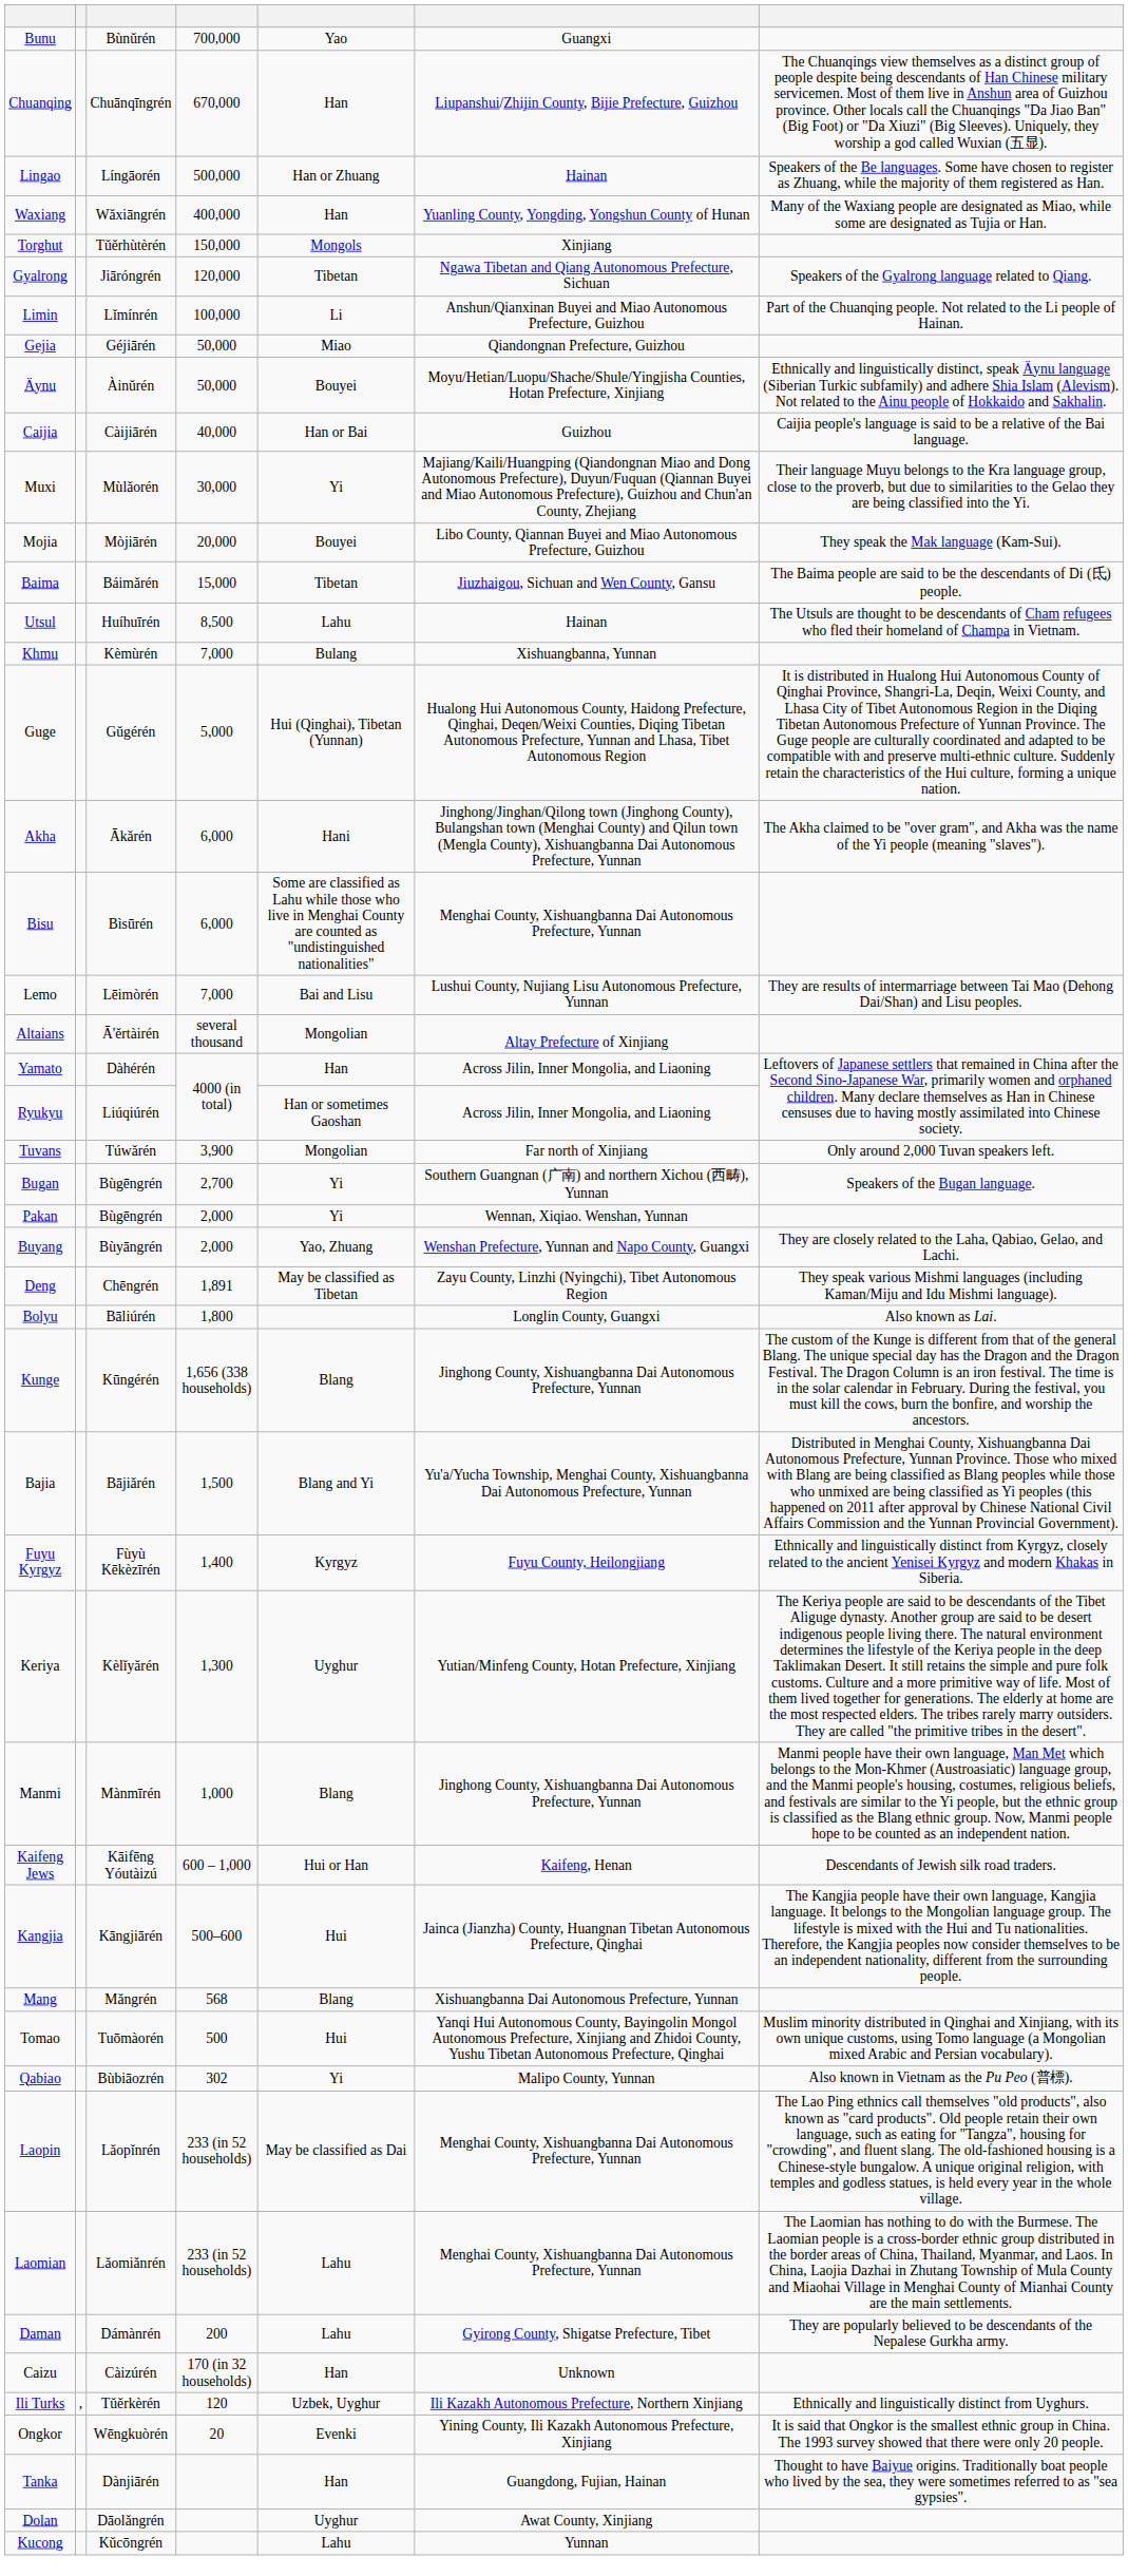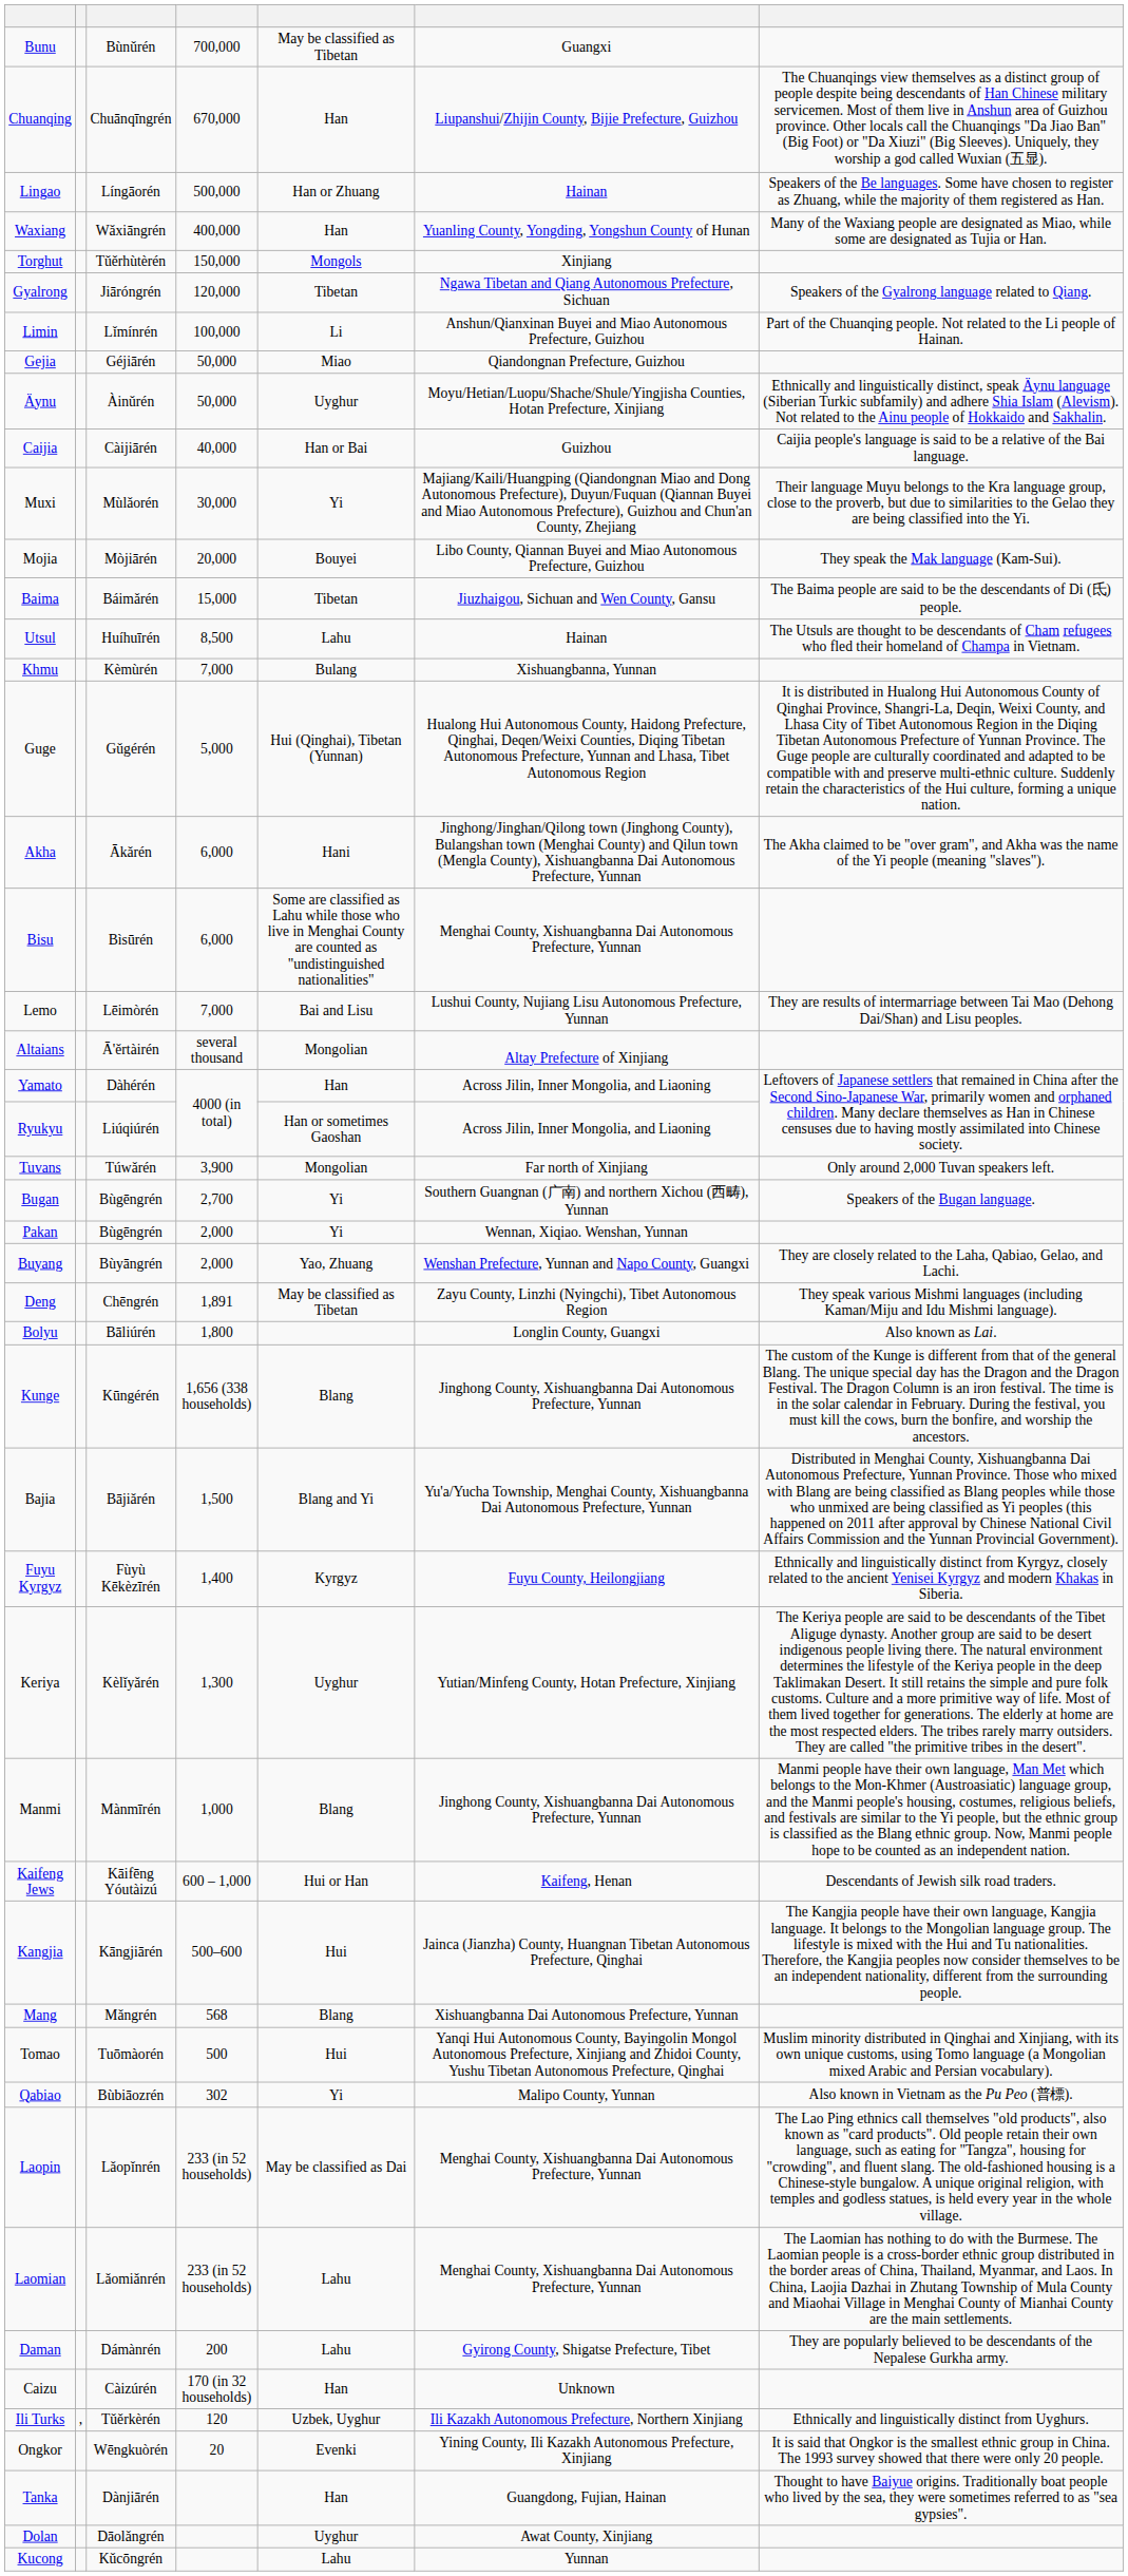Bunu | column 5: Yao -> May be classified as Tibetan
Äynu | column 5: Bouyei -> Uyghur
